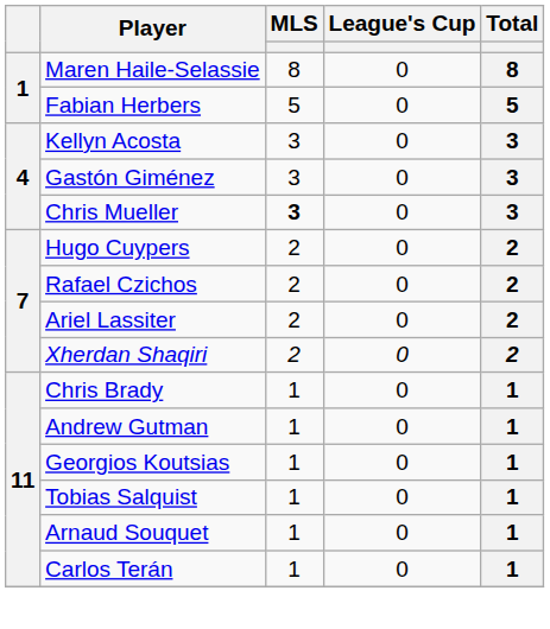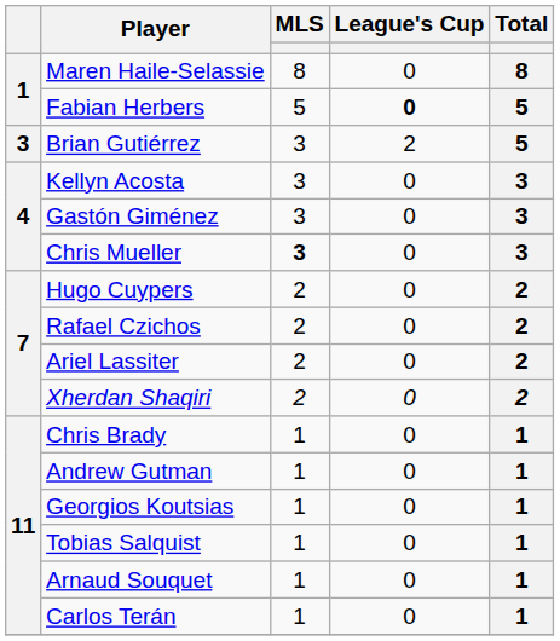Fabian Herbers | League's Cup: normal -> bold
+ row: 3 | Brian Gutiérrez | 3 | 2 | 5
